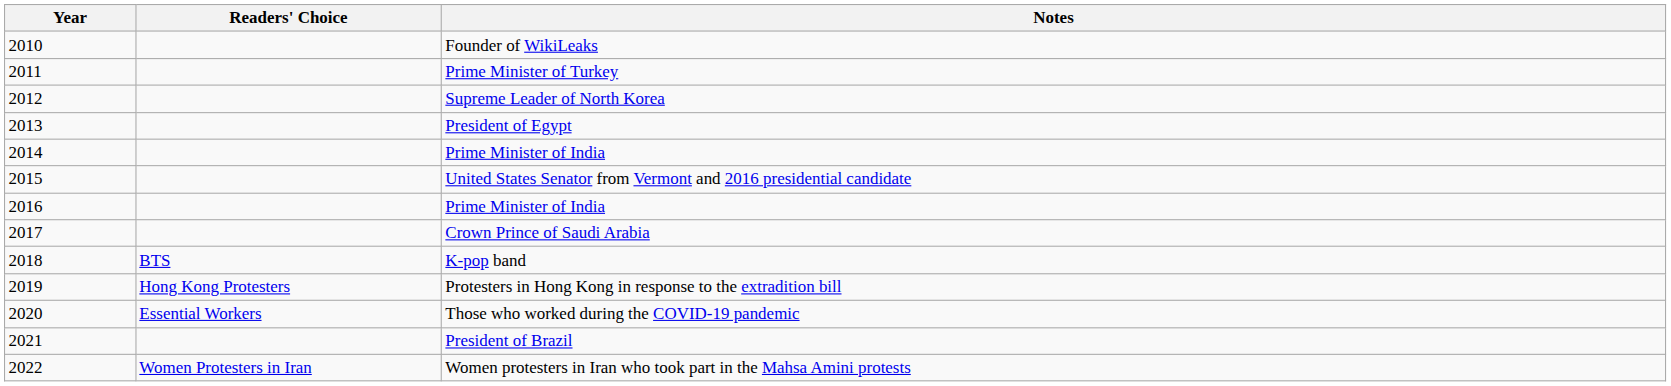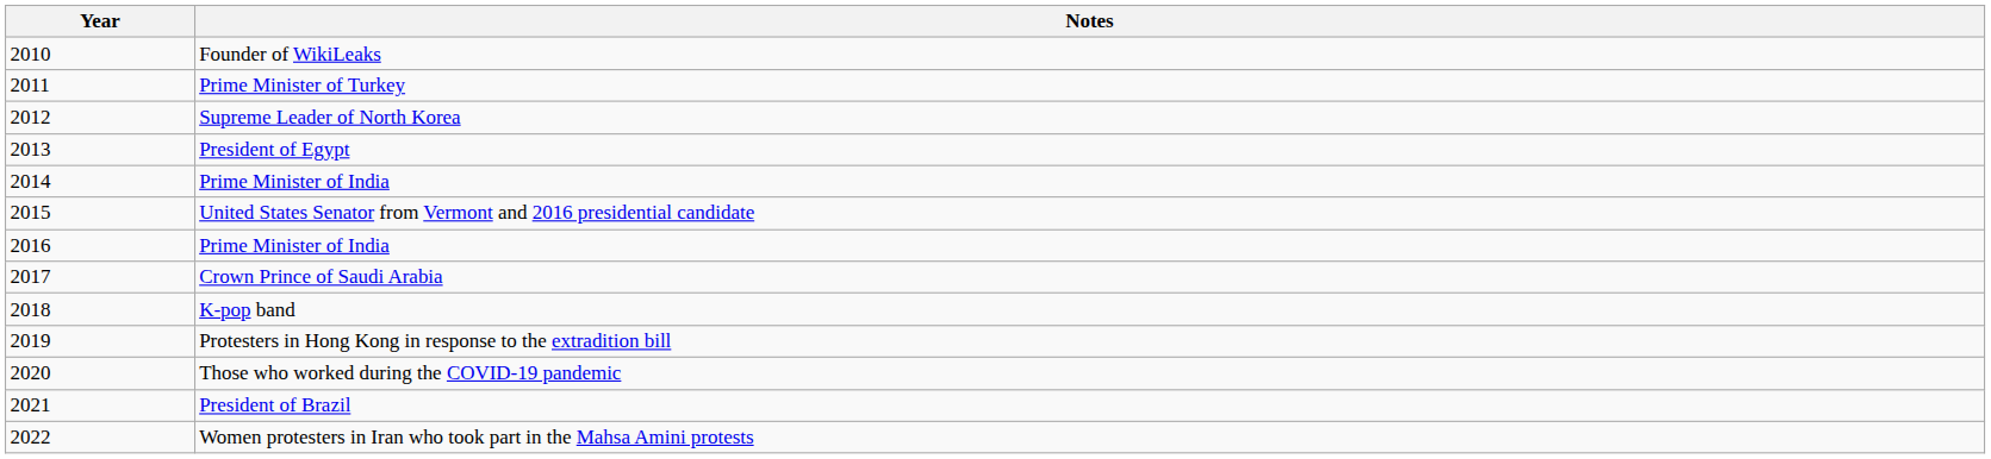- column: Readers' Choice | BTS | Hong Kong Protesters | Essential Workers | Women Protesters in Iran
